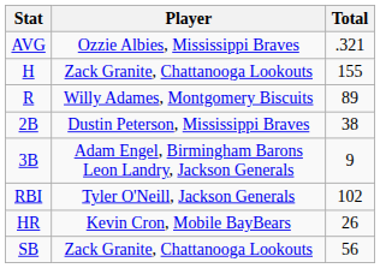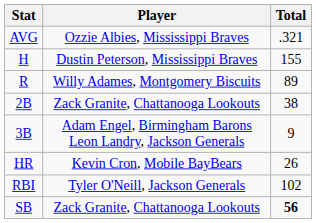H | Player: Zack Granite, Chattanooga Lookouts -> Dustin Peterson, Mississippi Braves
2B | Player: Dustin Peterson, Mississippi Braves -> Zack Granite, Chattanooga Lookouts
rows swapped: HR <-> RBI
SB | Total: normal -> bold
